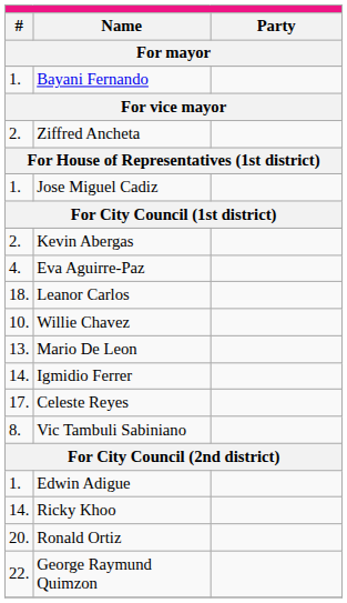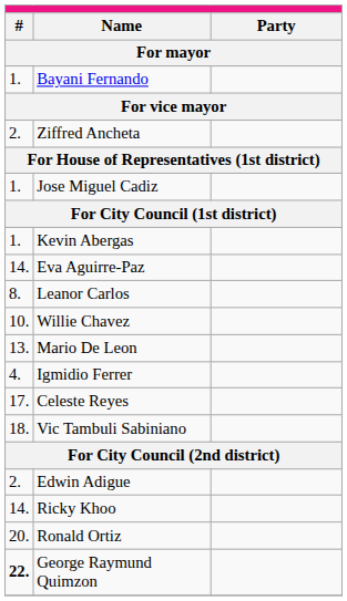Kevin Abergas | column 1: 2. -> 1.
Eva Aguirre-Paz | column 1: 4. -> 14.
Leanor Carlos | column 1: 18. -> 8.
Igmidio Ferrer | column 1: 14. -> 4.
Vic Tambuli Sabiniano | column 1: 8. -> 18.
Edwin Adigue | column 1: 1. -> 2.
George Raymund Quimzon | column 1: normal -> bold
